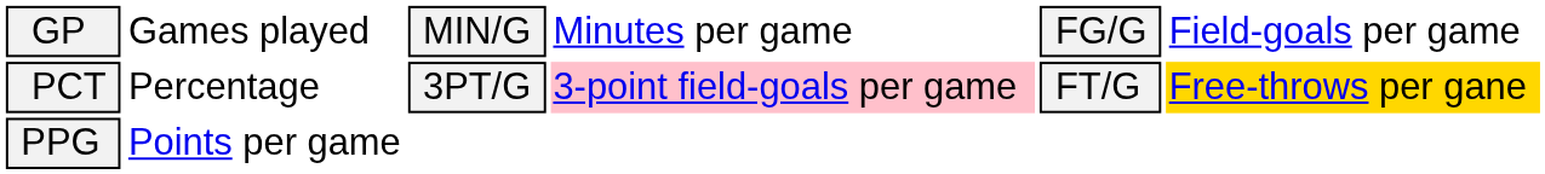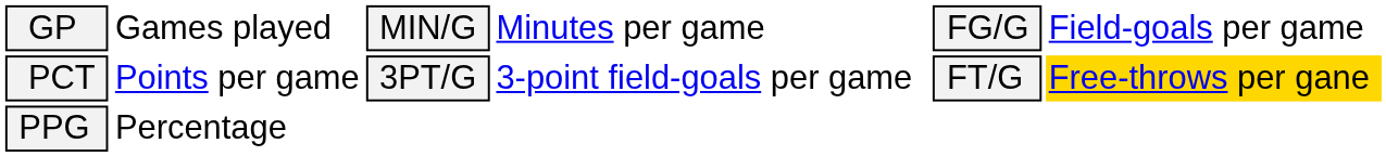PCT | column 2: Percentage -> Points per game
PCT | column 4: pink background -> no background
PPG | column 2: Points per game -> Percentage
